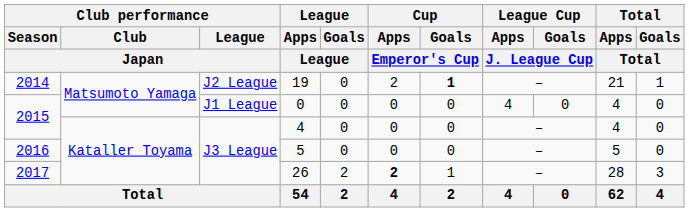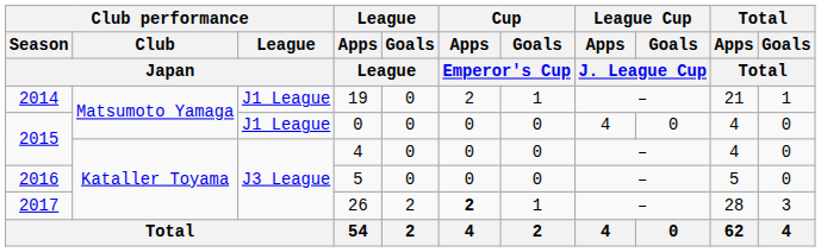19 | Club performance / League / Japan: J2 League -> J1 League
19 | Cup / Goals / Emperor's Cup: bold -> normal
